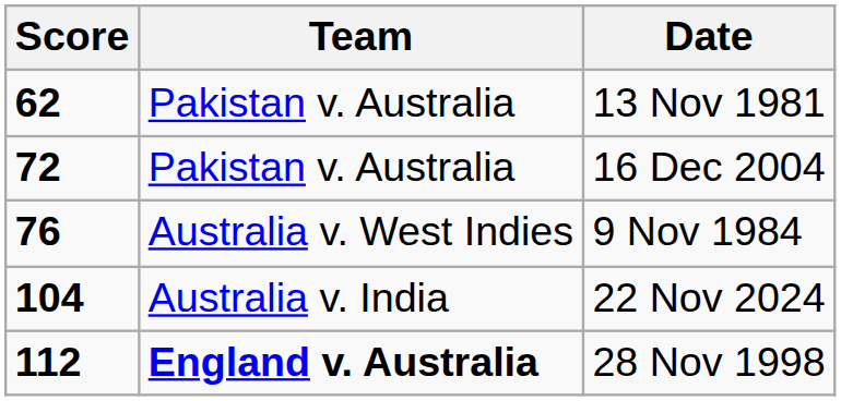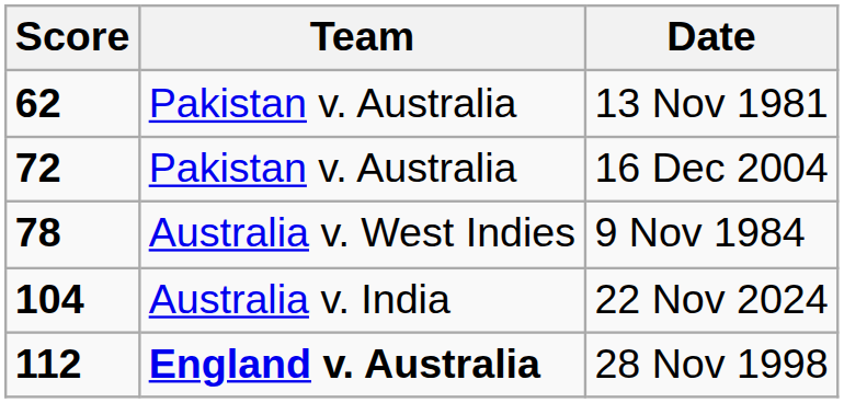9 Nov 1984 | Score: 76 -> 78
